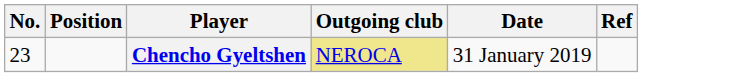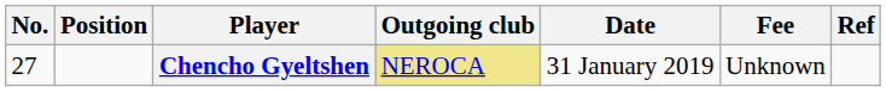+ column: Fee | Unknown
Chencho Gyeltshen | No.: 23 -> 27
